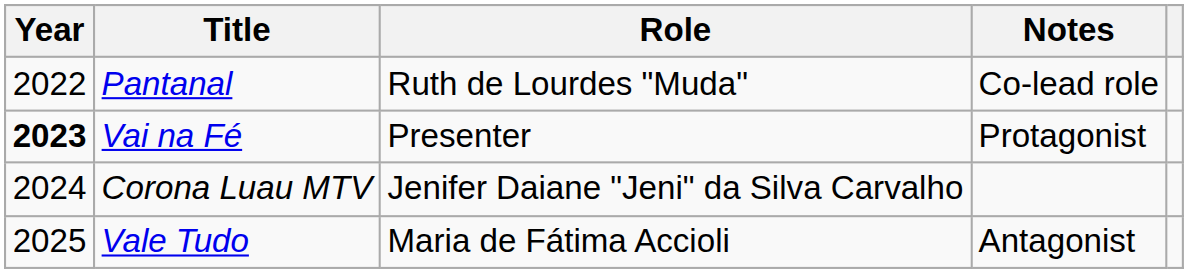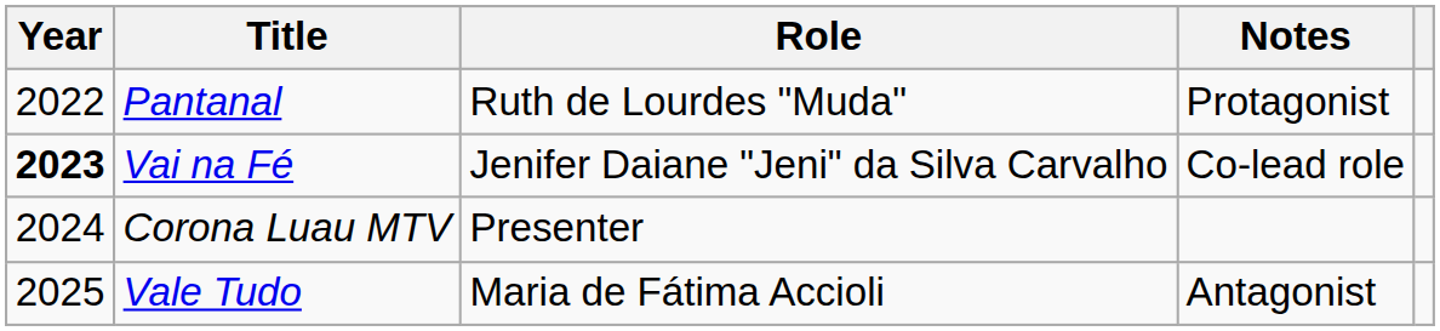Pantanal | Notes: Co-lead role -> Protagonist
Vai na Fé | Role: Presenter -> Jenifer Daiane "Jeni" da Silva Carvalho
Vai na Fé | Notes: Protagonist -> Co-lead role
Corona Luau MTV | Role: Jenifer Daiane "Jeni" da Silva Carvalho -> Presenter
